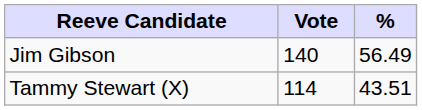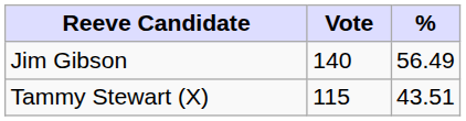Tammy Stewart (X) | Vote: 114 -> 115
